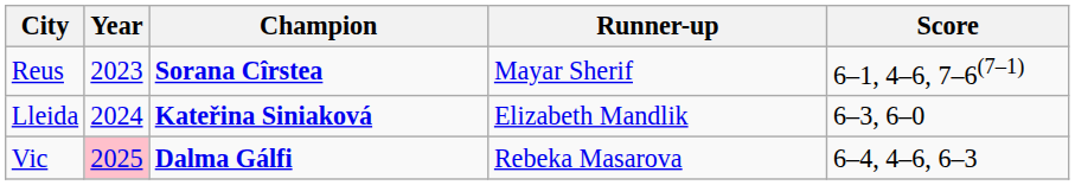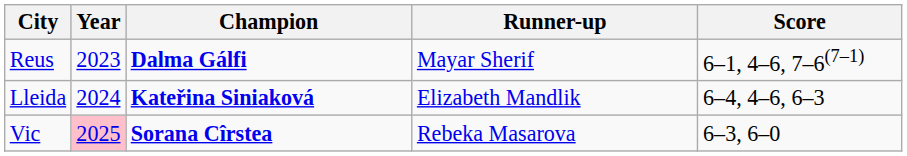Reus | Champion: Sorana Cîrstea -> Dalma Gálfi
Lleida | Score: 6–3, 6–0 -> 6–4, 4–6, 6–3
Vic | Champion: Dalma Gálfi -> Sorana Cîrstea
Vic | Score: 6–4, 4–6, 6–3 -> 6–3, 6–0
